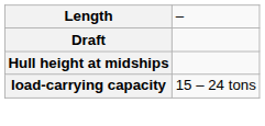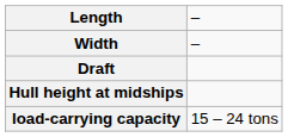+ row: Width | –
